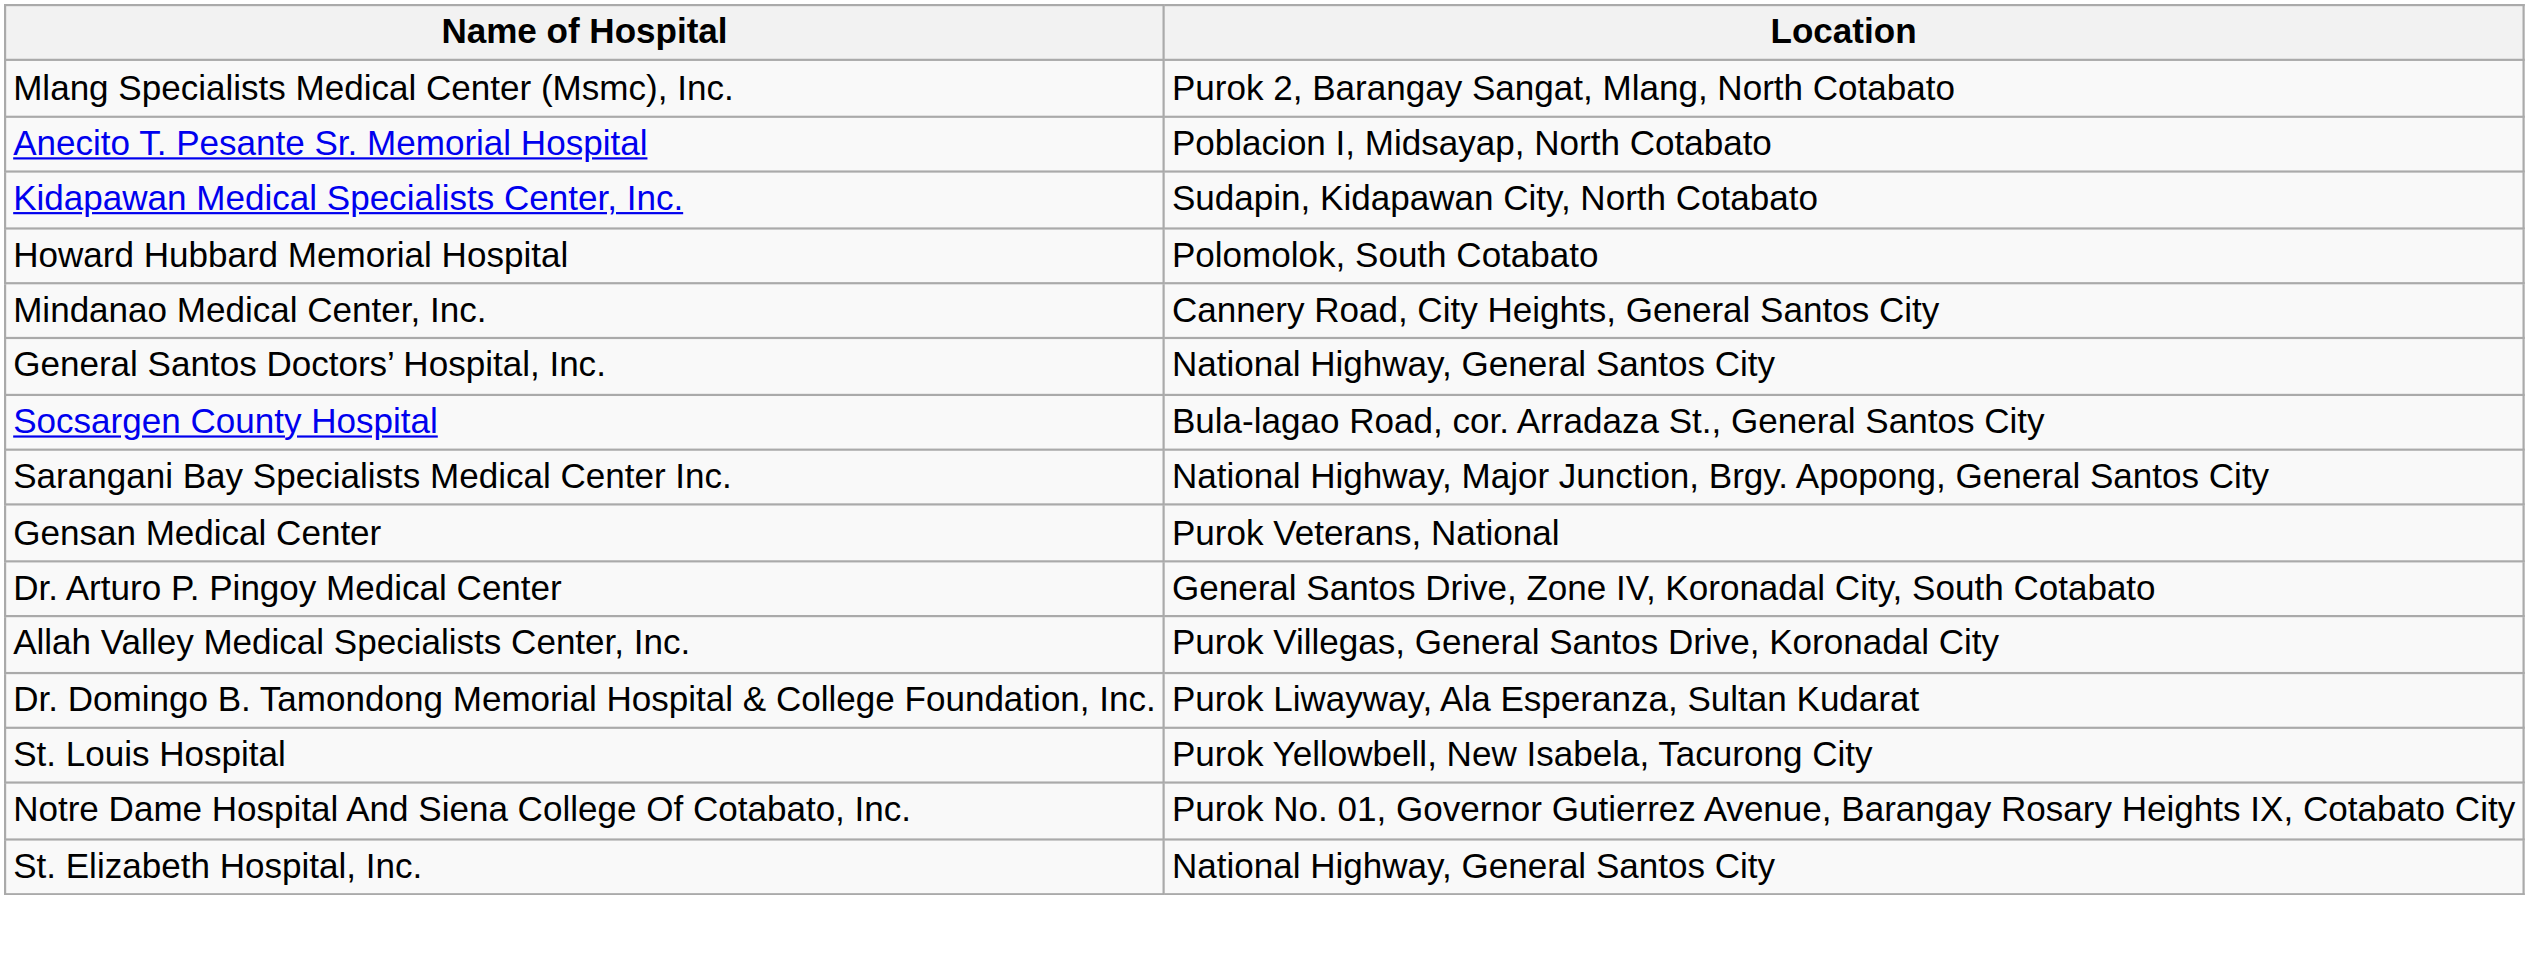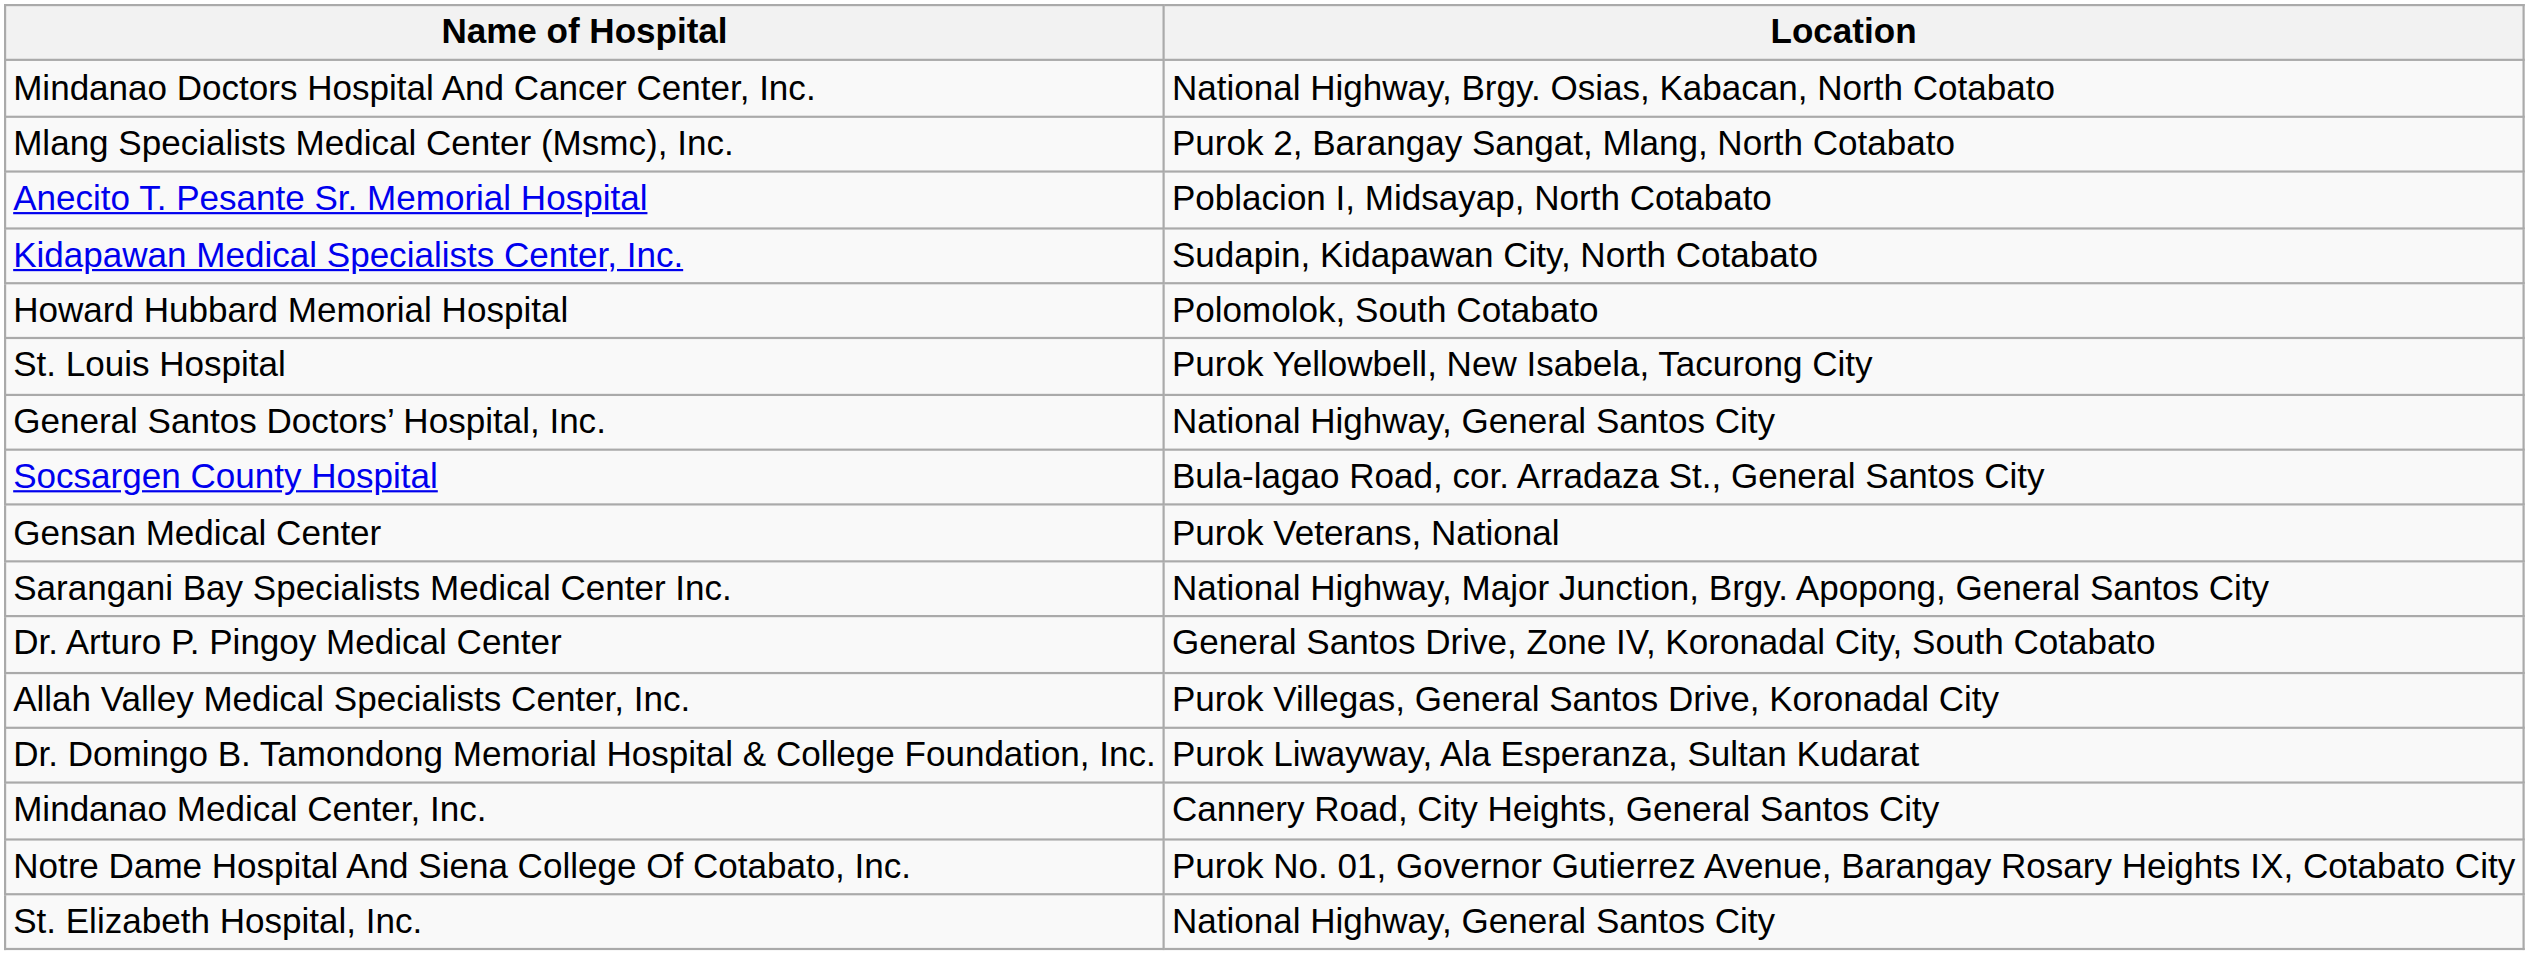+ row: Mindanao Doctors Hospital And Cancer Center, Inc. | National Highway, Brgy. Osias, Kabacan, North Cotabato
rows swapped: Mindanao Medical Center, Inc. <-> St. Louis Hospital
rows swapped: Gensan Medical Center <-> Sarangani Bay Specialists Medical Center Inc.
